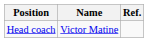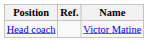columns swapped: Name <-> Ref.
